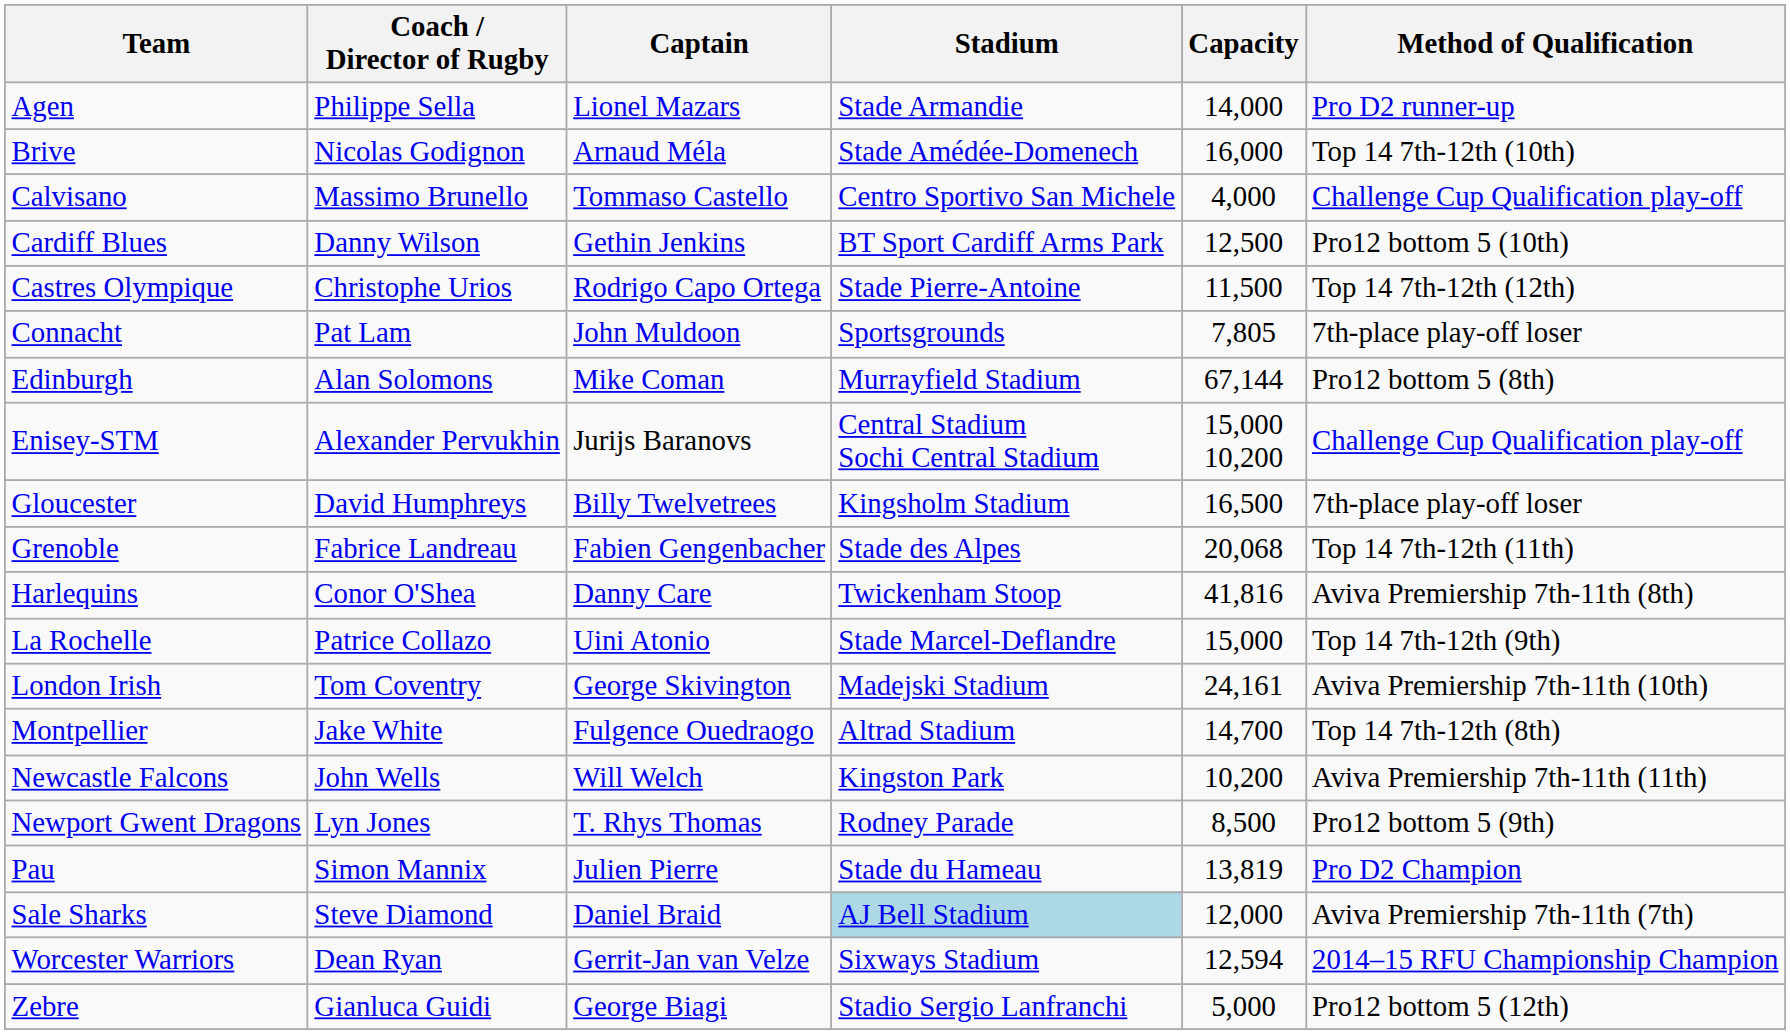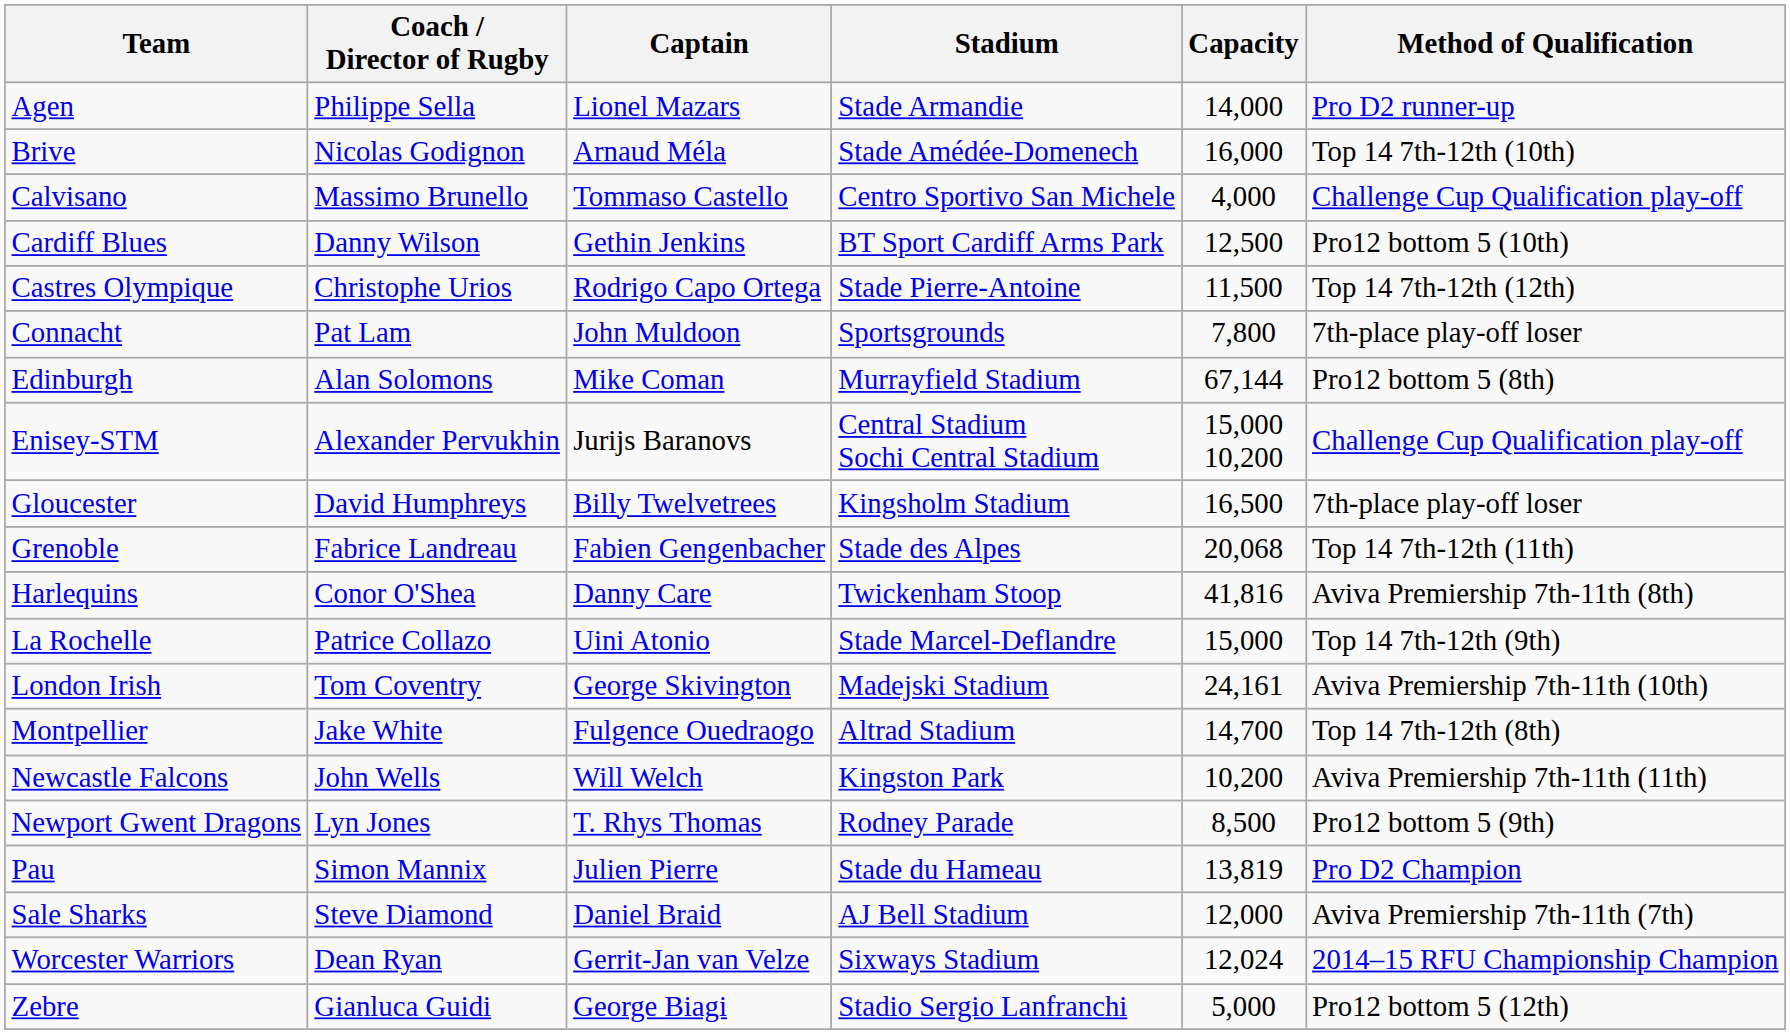Connacht | Capacity: 7,805 -> 7,800
Sale Sharks | Stadium: lightblue background -> no background
Worcester Warriors | Capacity: 12,594 -> 12,024
